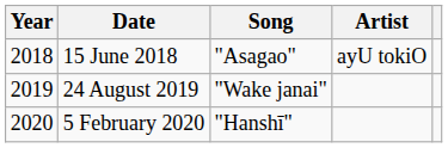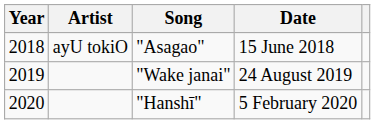columns swapped: Artist <-> Date
